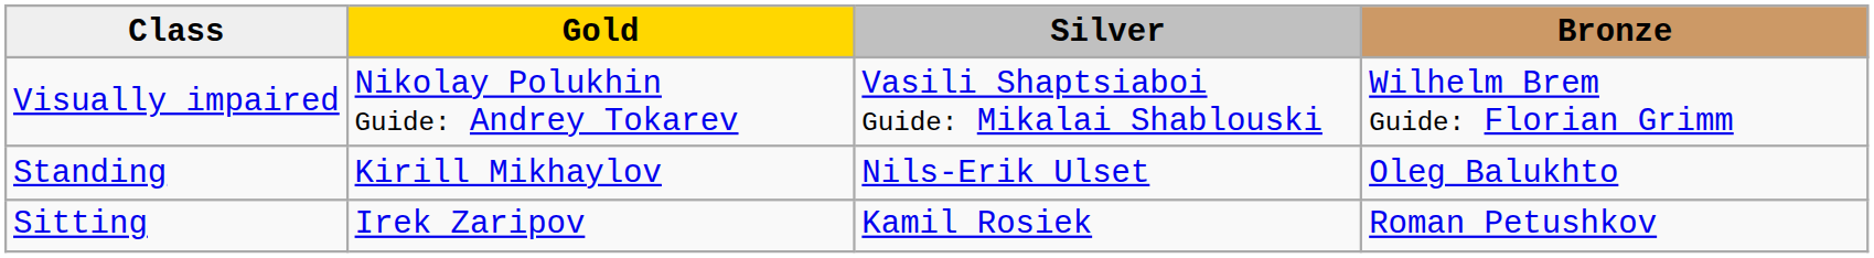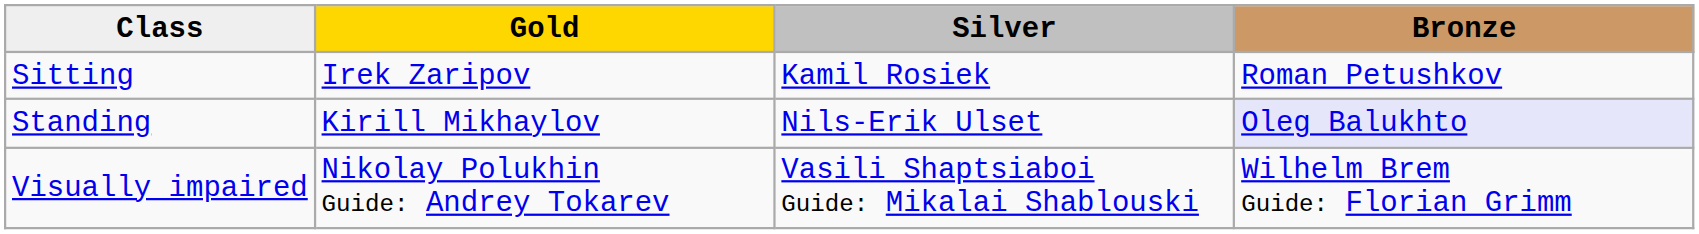rows swapped: Sitting <-> Visually impaired
Standing | Bronze: no background -> lavender background
